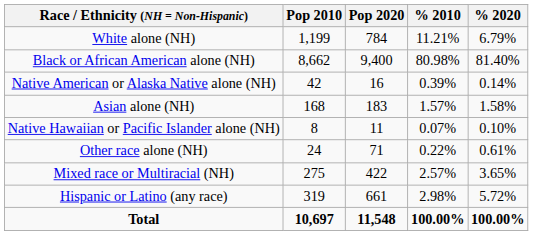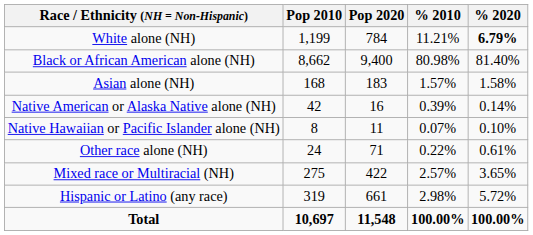White alone (NH) | % 2020: normal -> bold
rows swapped: Native American or Alaska Native alone (NH) <-> Asian alone (NH)
